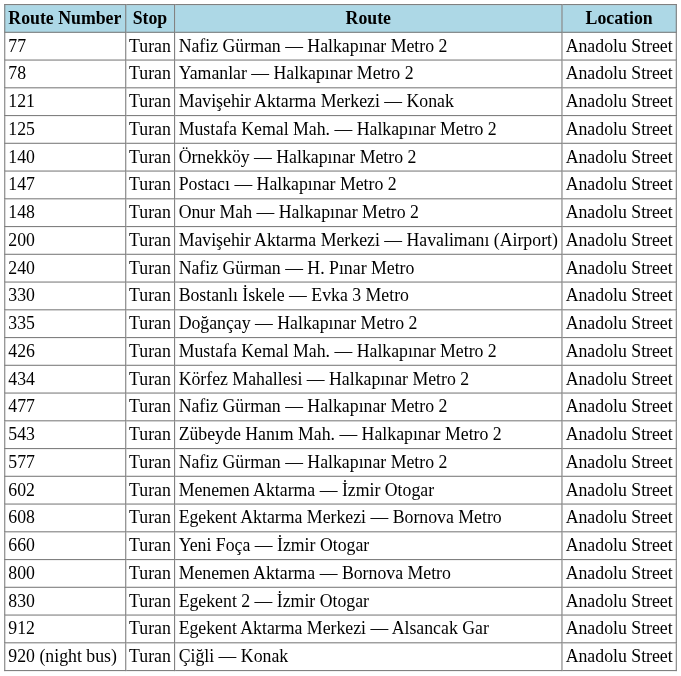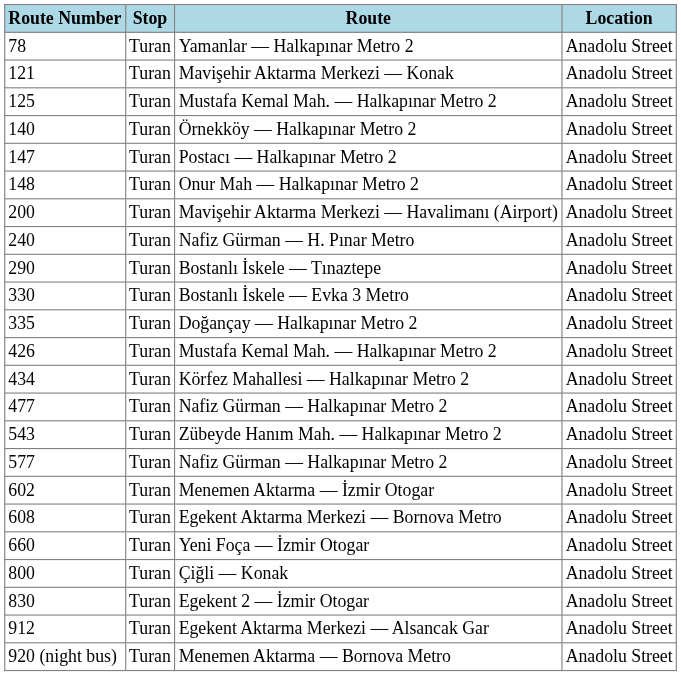- row: 77 | Turan | Nafiz Gürman — Halkapınar Metro 2 | Anadolu Street
+ row: 290 | Turan | Bostanlı İskele — Tınaztepe | Anadolu Street
800 | Route: Menemen Aktarma — Bornova Metro -> Çiğli — Konak
920 (night bus) | Route: Çiğli — Konak -> Menemen Aktarma — Bornova Metro
